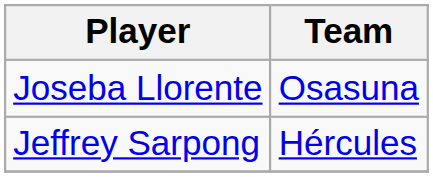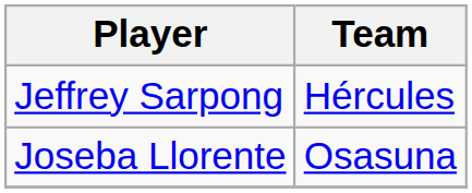rows swapped: Joseba Llorente <-> Jeffrey Sarpong
